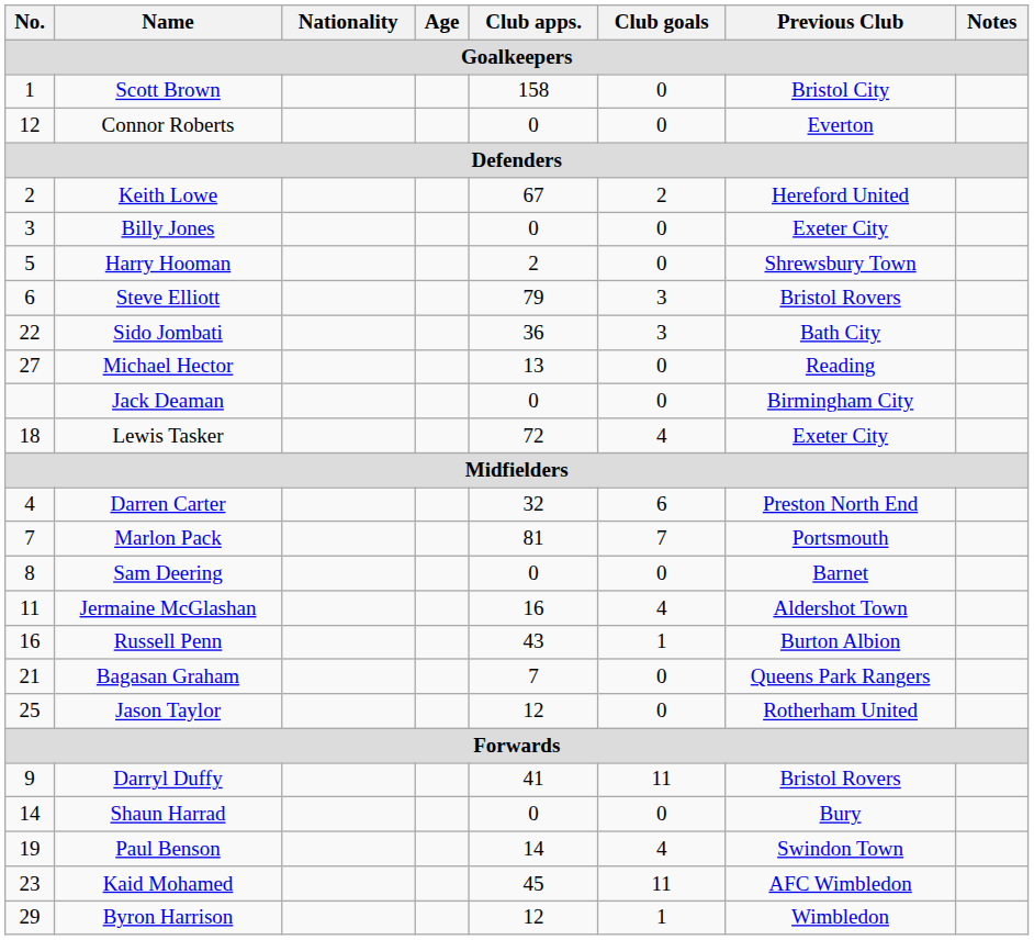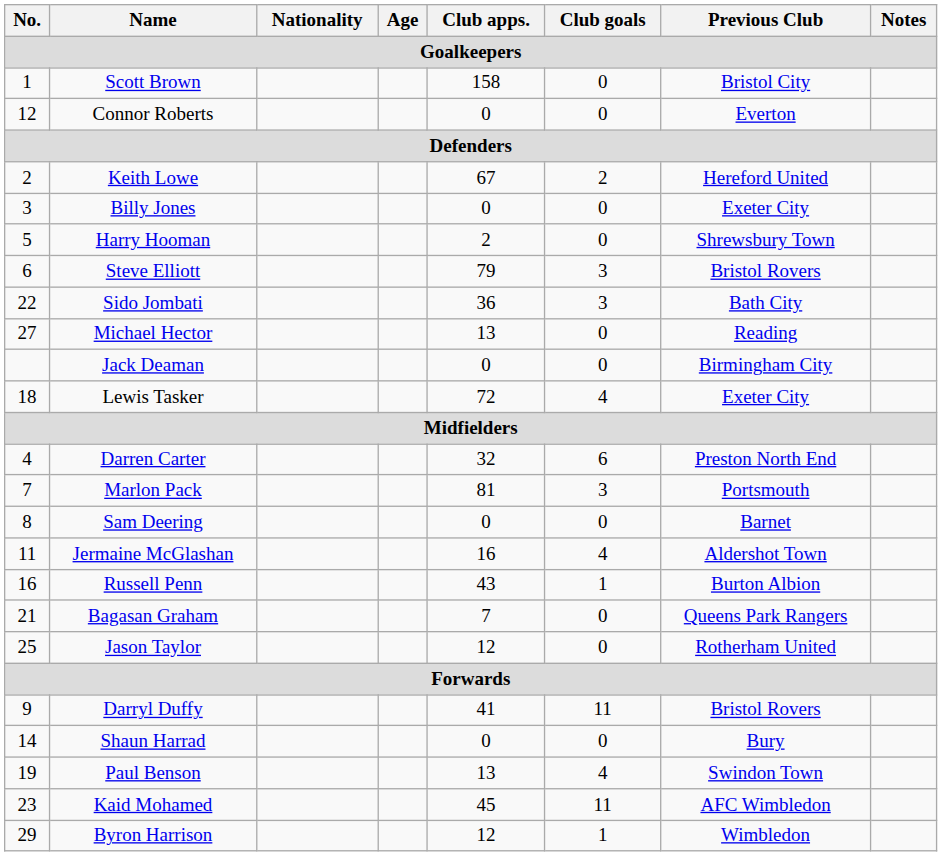Marlon Pack | Club goals: 7 -> 3
Paul Benson | Club apps.: 14 -> 13
